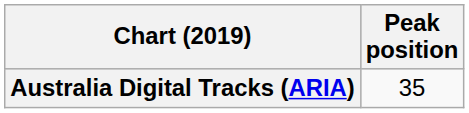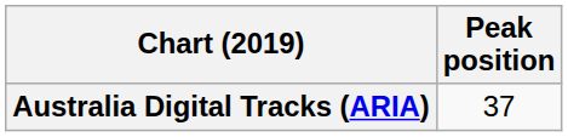Australia Digital Tracks (ARIA) | Peak position: 35 -> 37
